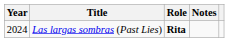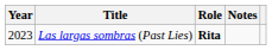Las largas sombras (Past Lies) | Year: 2024 -> 2023
